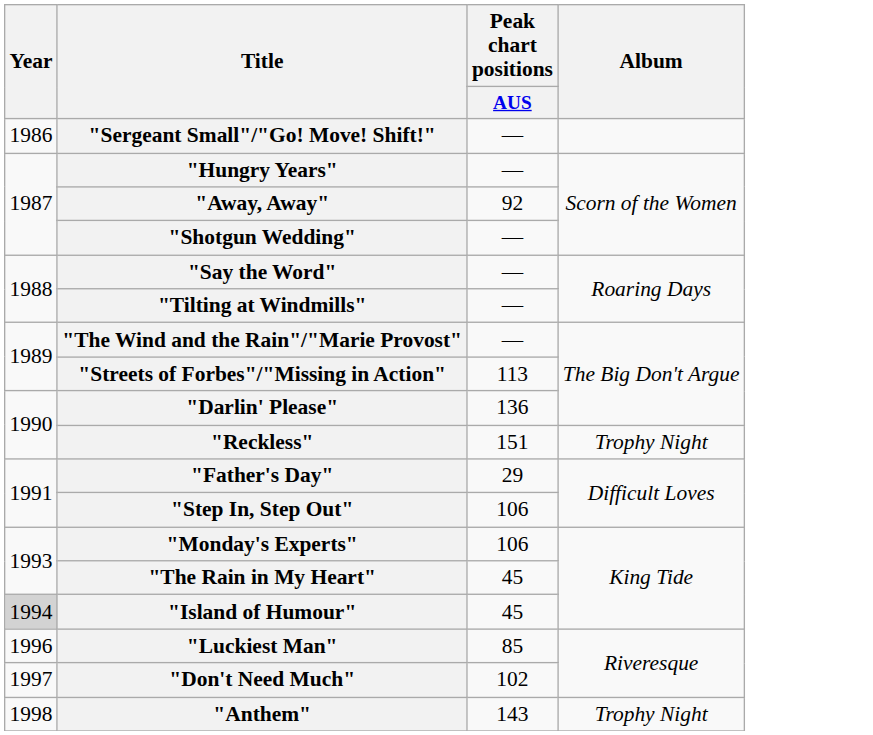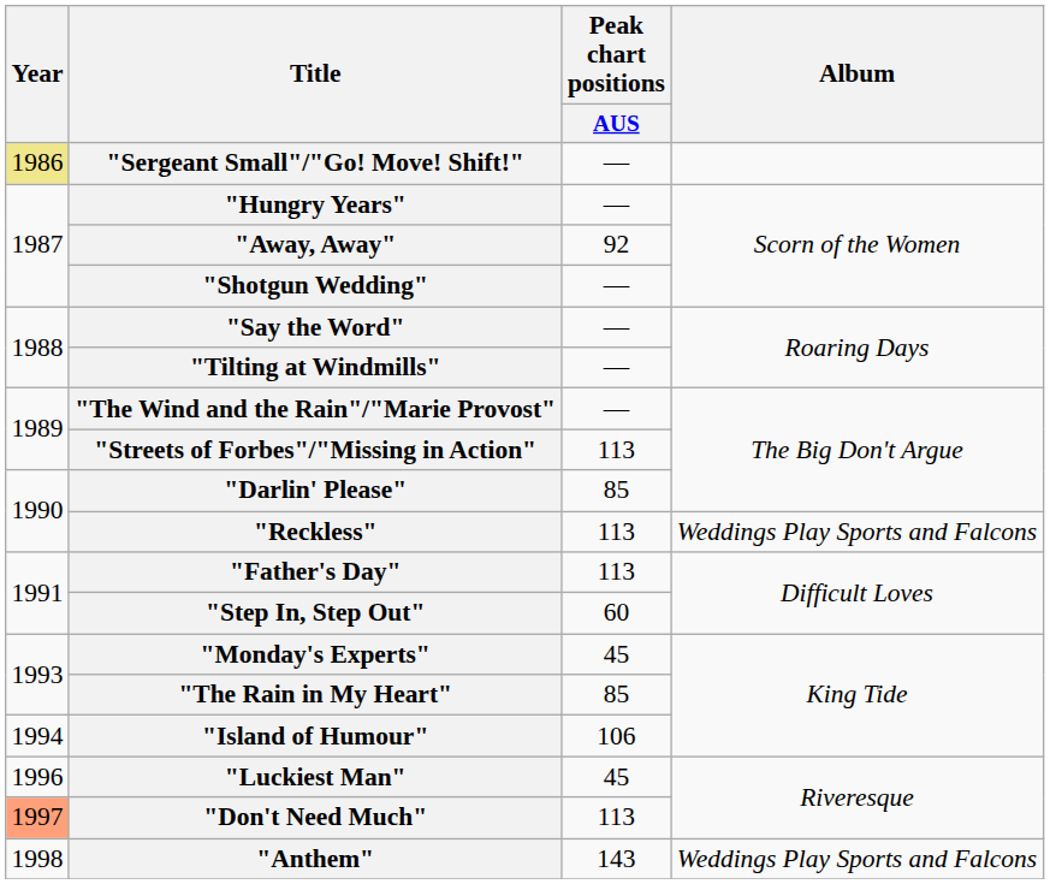"Sergeant Small"/"Go! Move! Shift!" | Year: no background -> khaki background
"Darlin' Please" | Peak chart positions / AUS: 136 -> 85
"Reckless" | Peak chart positions / AUS: 151 -> 113
"Reckless" | Album: Trophy Night -> Weddings Play Sports and Falcons
"Father's Day" | Peak chart positions / AUS: 29 -> 113
"Step In, Step Out" | Peak chart positions / AUS: 106 -> 60
"Monday's Experts" | Peak chart positions / AUS: 106 -> 45
"The Rain in My Heart" | Peak chart positions / AUS: 45 -> 85
"Island of Humour" | Year: lightgrey background -> no background
"Island of Humour" | Peak chart positions / AUS: 45 -> 106
"Luckiest Man" | Peak chart positions / AUS: 85 -> 45
"Don't Need Much" | Year: no background -> lightsalmon background
"Don't Need Much" | Peak chart positions / AUS: 102 -> 113
"Anthem" | Album: Trophy Night -> Weddings Play Sports and Falcons
